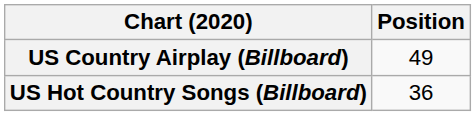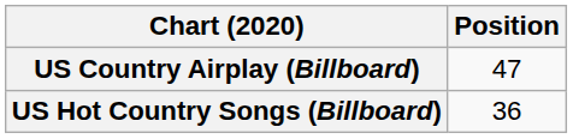US Country Airplay (Billboard) | Position: 49 -> 47
